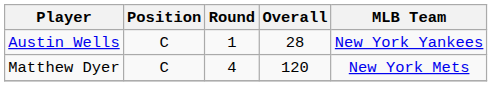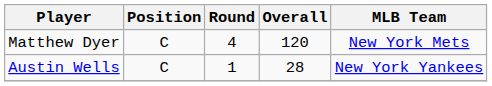rows swapped: Austin Wells <-> Matthew Dyer
